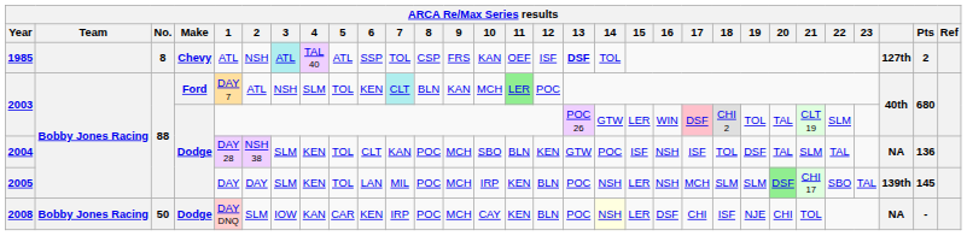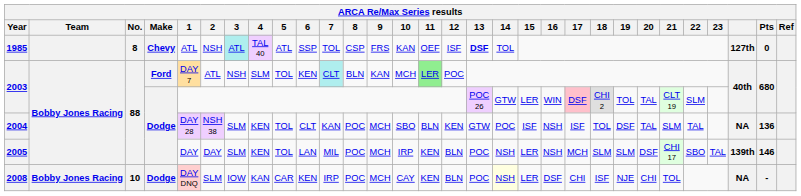1985 | Pts: 2 -> 0
2005 | 20: lightgreen background -> no background
2005 | Pts: 145 -> 146
2008 | No.: 50 -> 10
